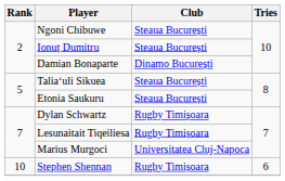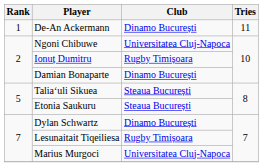+ row: 1 | De-An Ackermann | Dinamo București | 11
Ngoni Chibuwe | Club: Steaua București -> Universitatea Cluj-Napoca
Ionuț Dumitru | Club: Steaua București -> Rugby Timișoara
Dylan Schwartz | Club: Rugby Timișoara -> Dinamo București
- row: 10 | Stephen Shennan | Rugby Timișoara | 6
